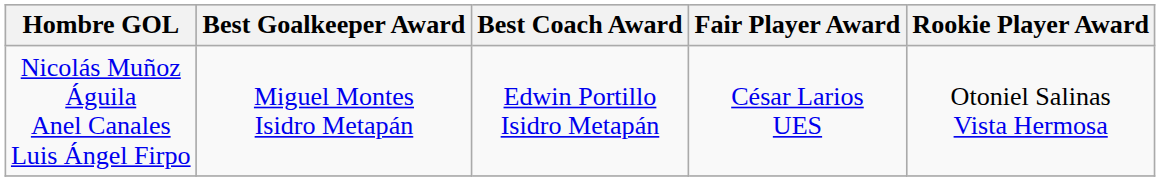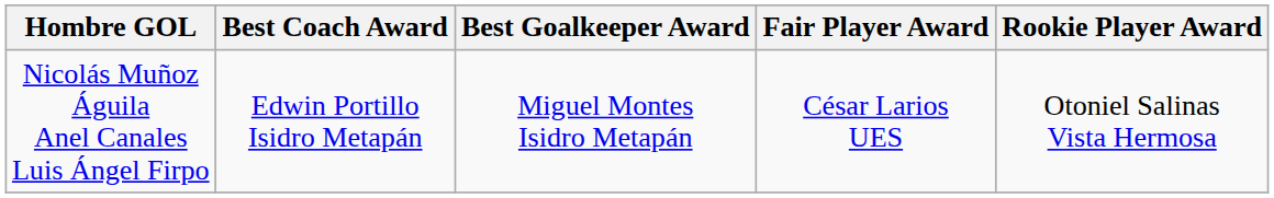columns swapped: Best Coach Award <-> Best Goalkeeper Award
